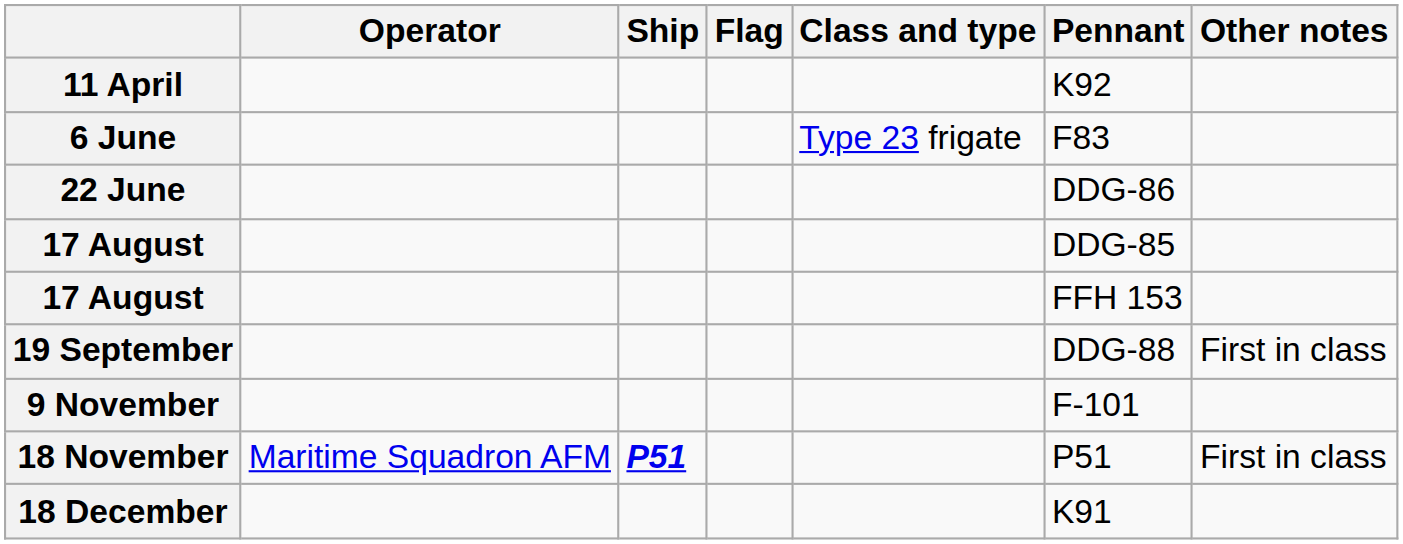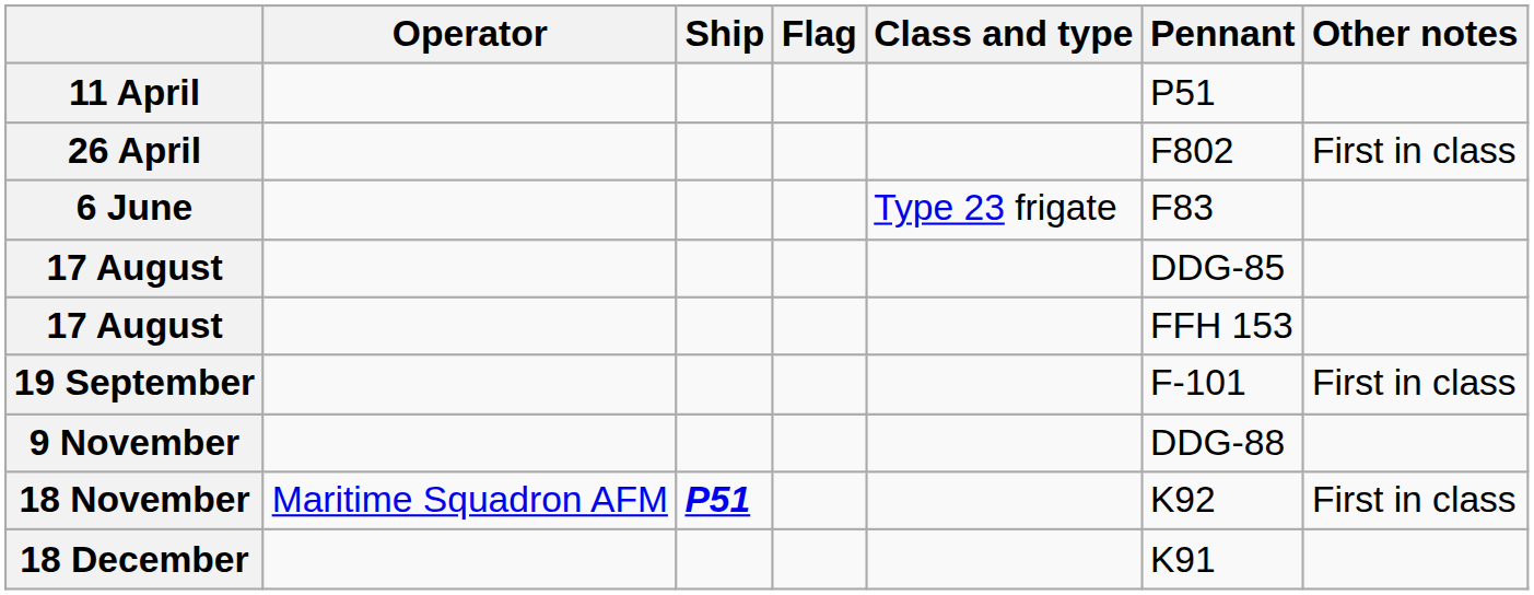11 April | Pennant: K92 -> P51
+ row: 26 April | F802 | First in class
- row: 22 June | DDG-86
19 September | Pennant: DDG-88 -> F-101
9 November | Pennant: F-101 -> DDG-88
18 November | Pennant: P51 -> K92
